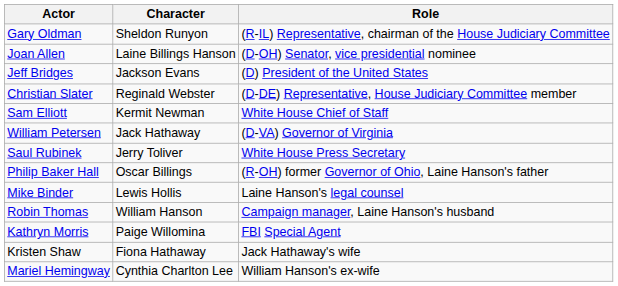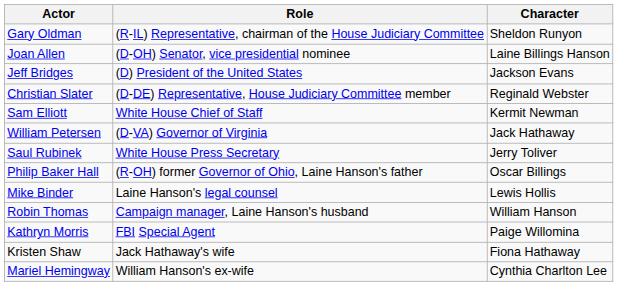columns swapped: Character <-> Role
